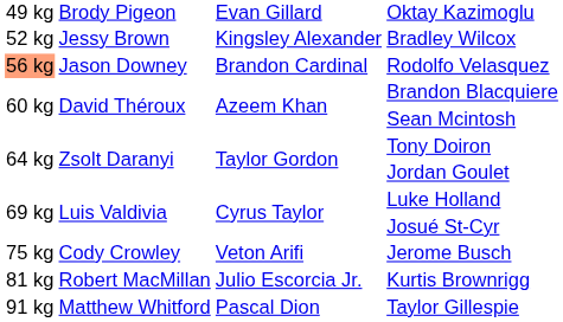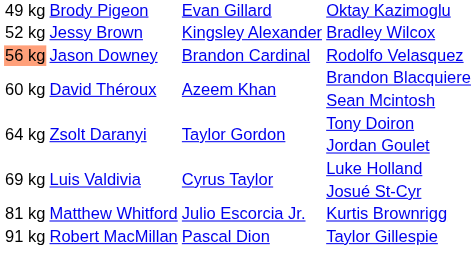- row: 75 kg | Cody Crowley | Veton Arifi | Jerome Busch
Kurtis Brownrigg | column 2: Robert MacMillan -> Matthew Whitford
Taylor Gillespie | column 2: Matthew Whitford -> Robert MacMillan
